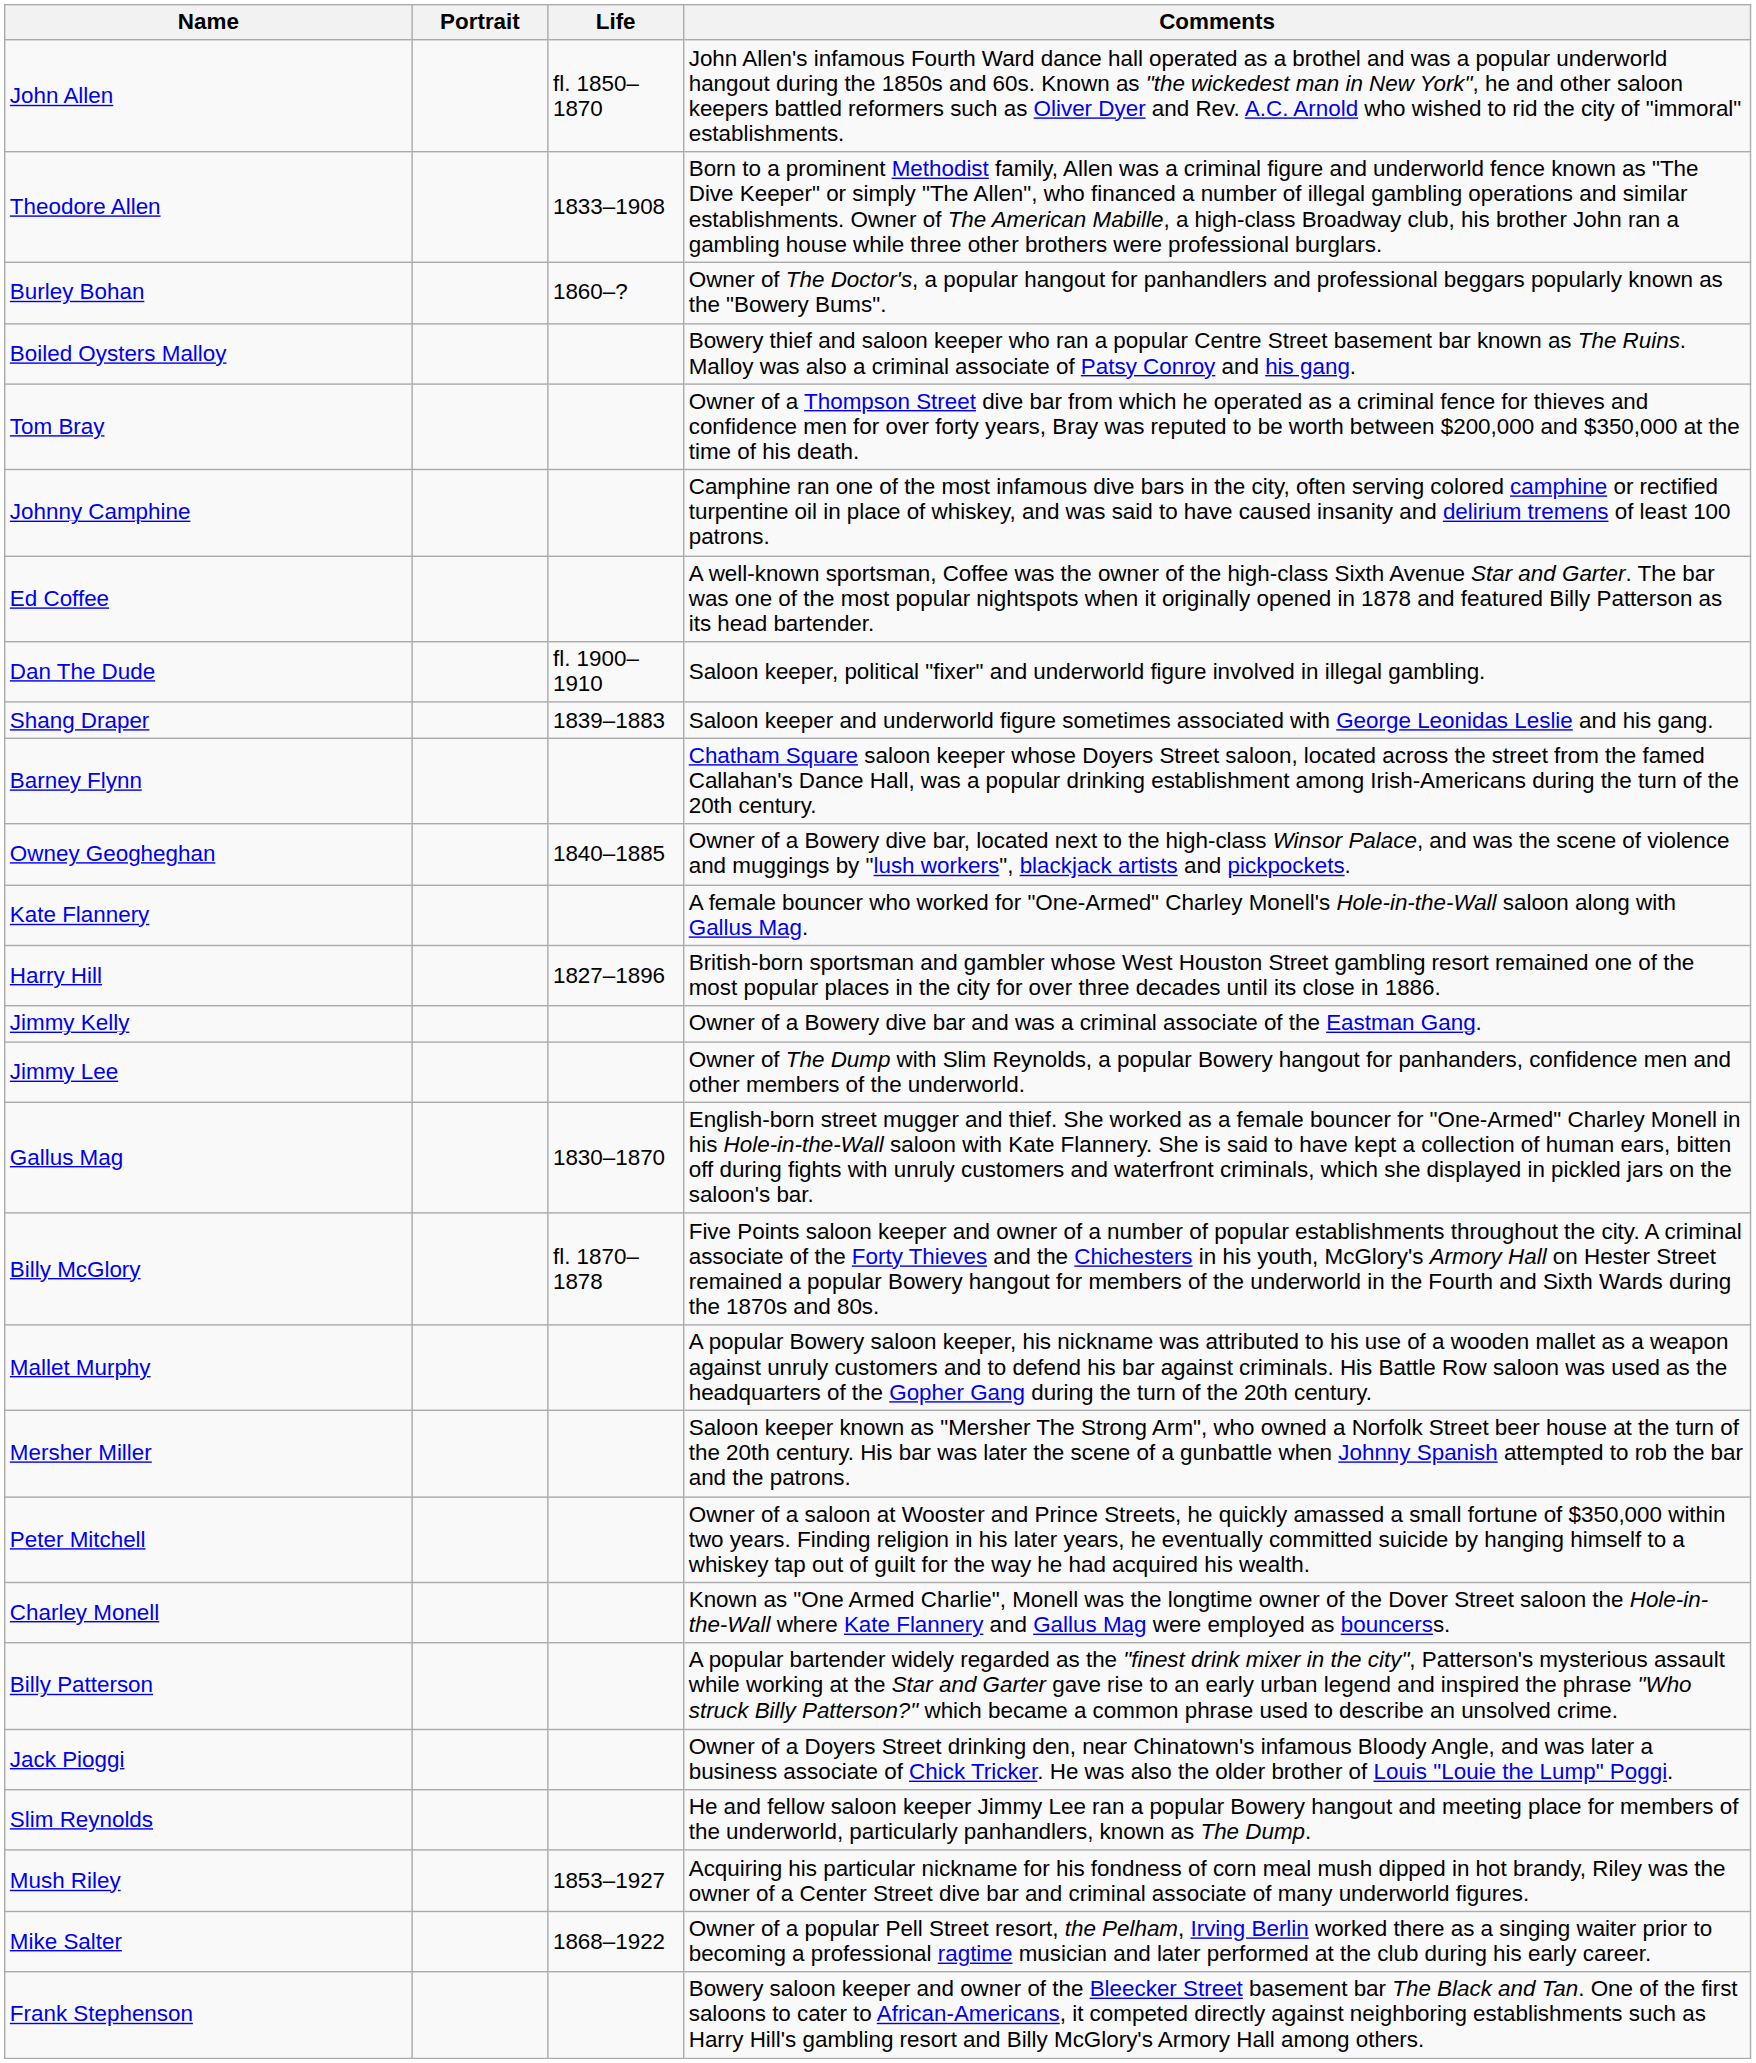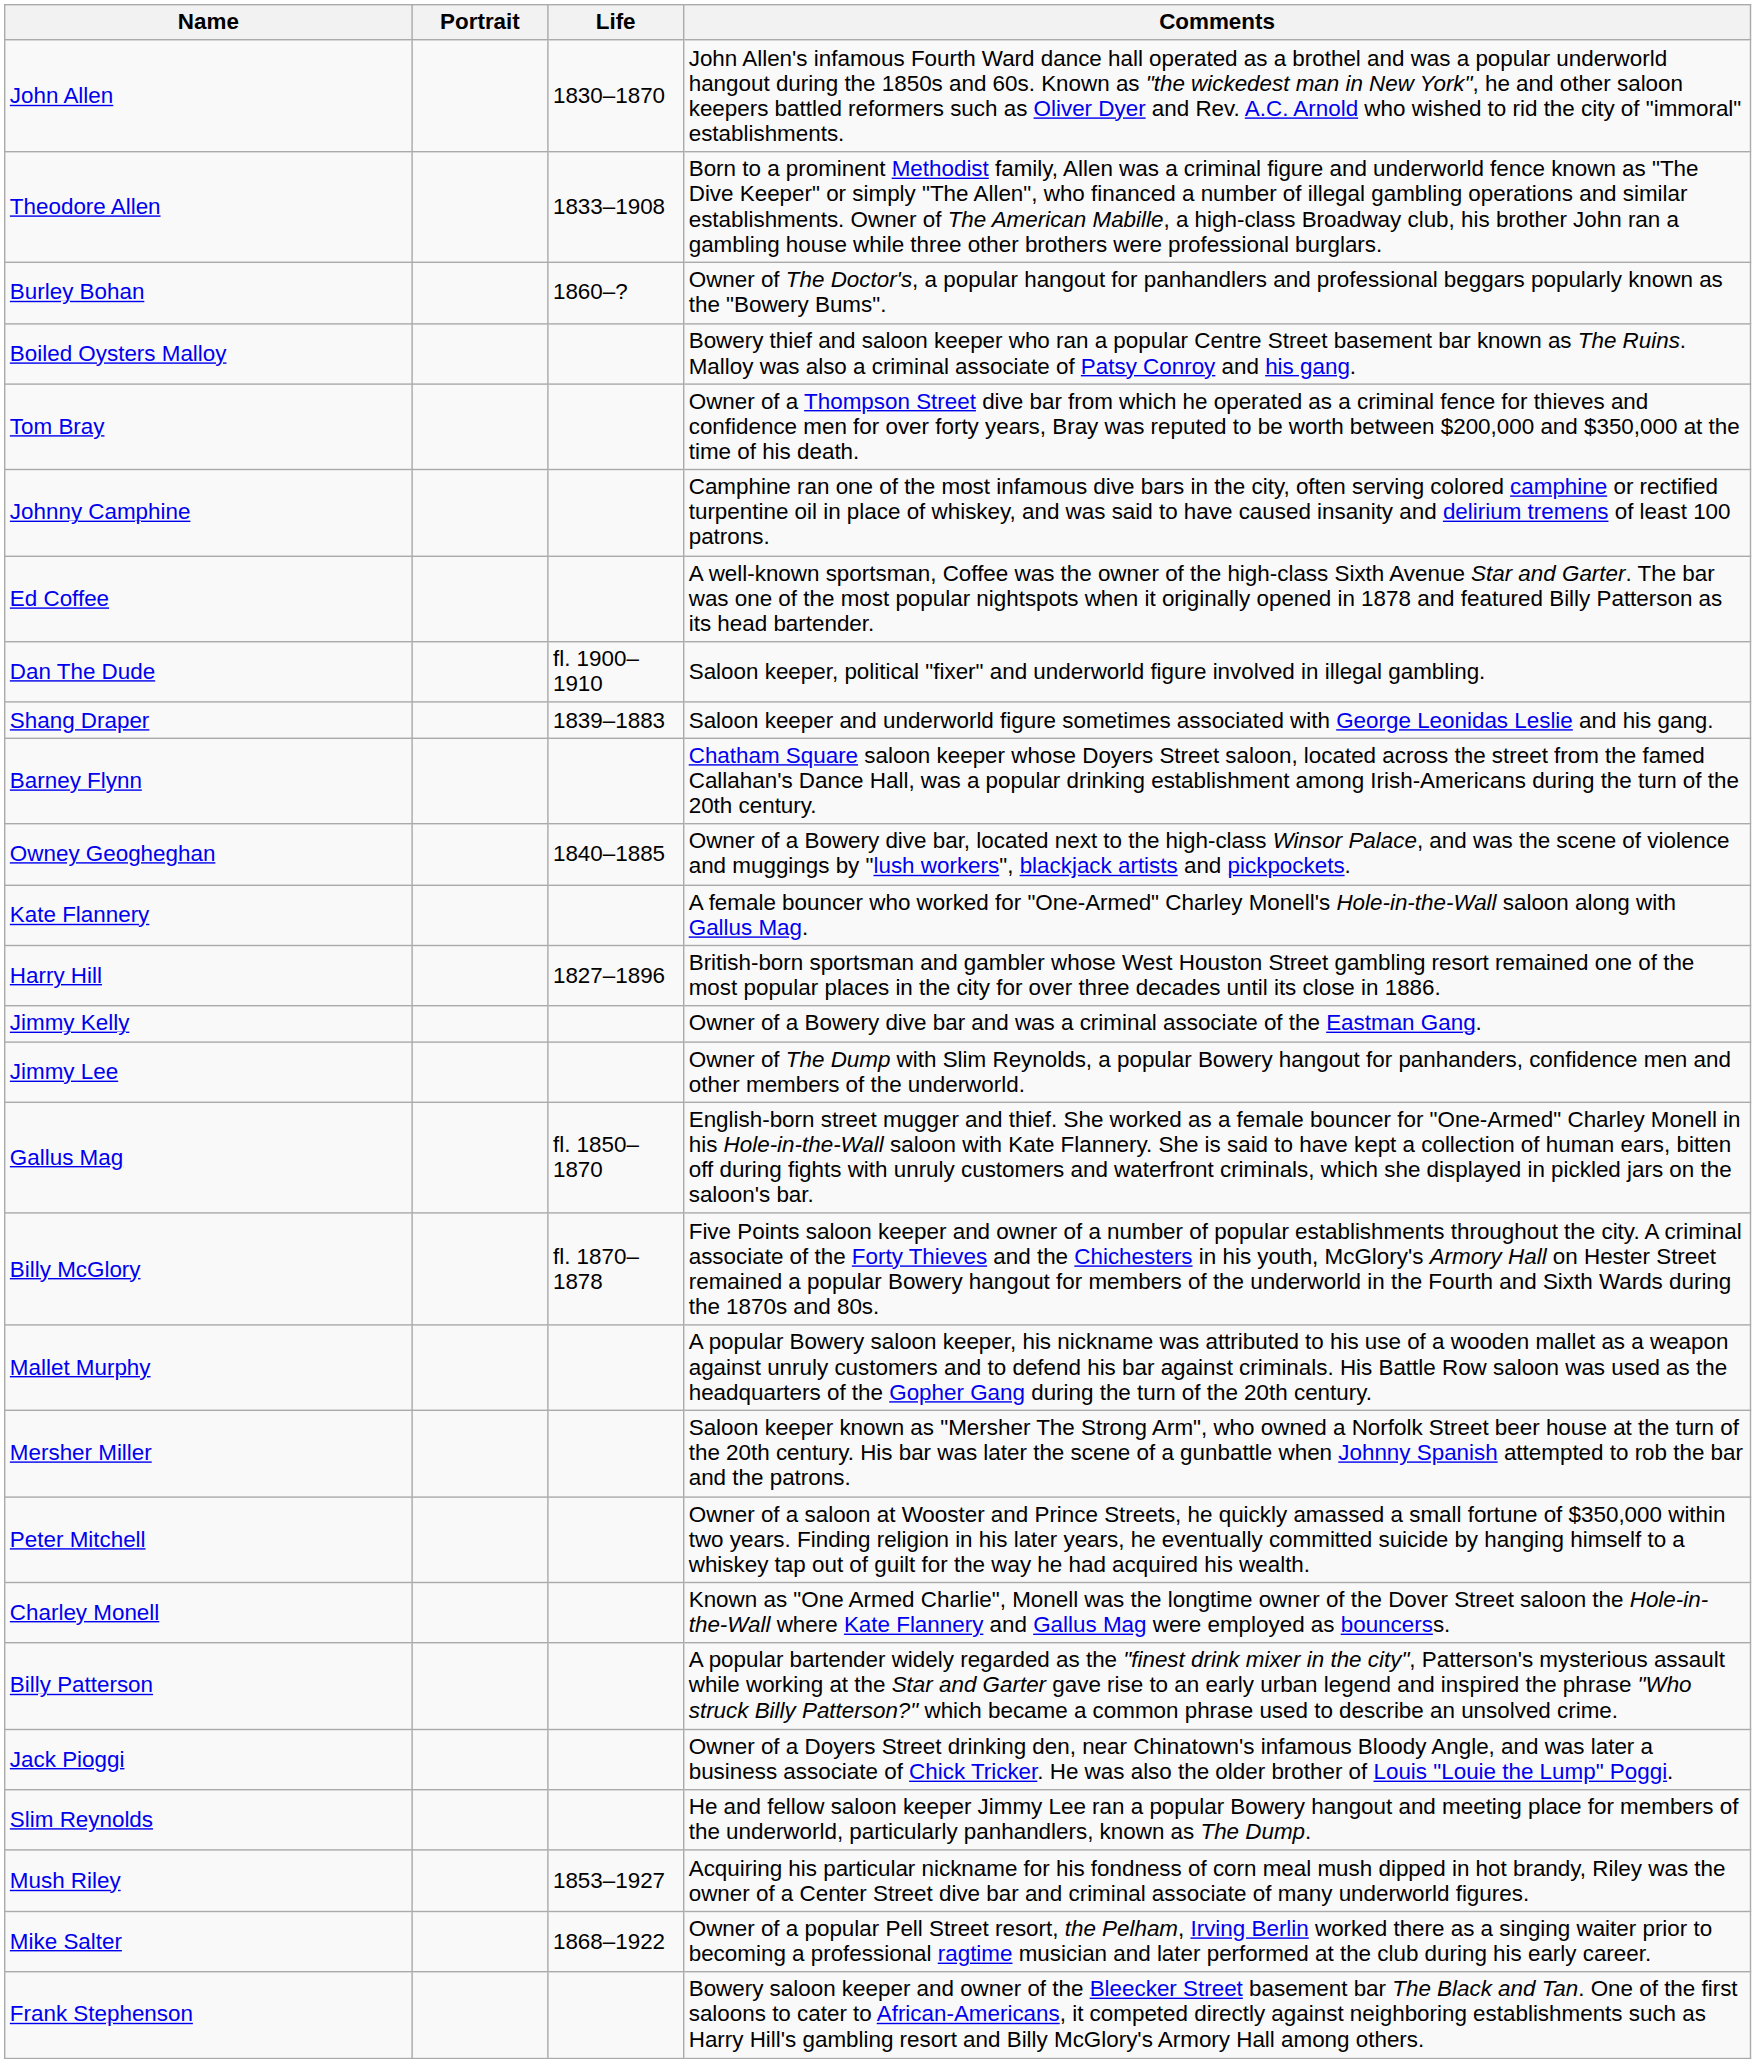John Allen | Life: fl. 1850–1870 -> 1830–1870
Gallus Mag | Life: 1830–1870 -> fl. 1850–1870
